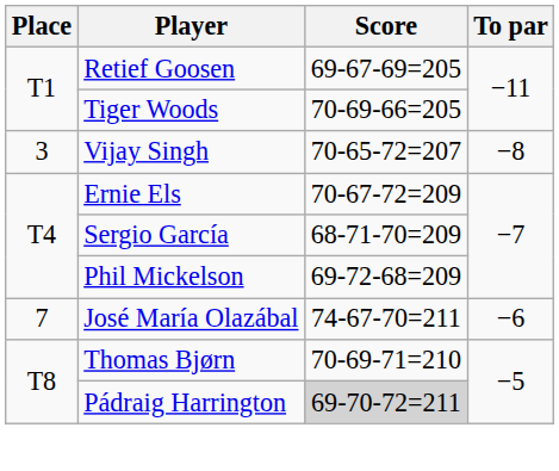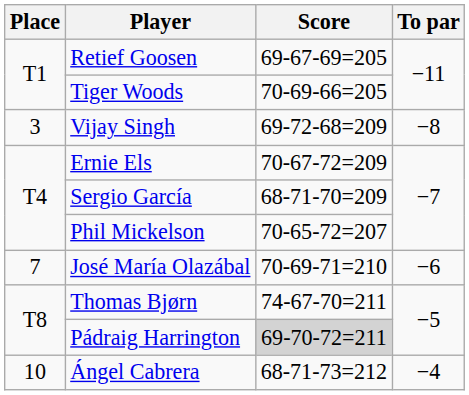Vijay Singh | Score: 70-65-72=207 -> 69-72-68=209
Phil Mickelson | Score: 69-72-68=209 -> 70-65-72=207
José María Olazábal | Score: 74-67-70=211 -> 70-69-71=210
Thomas Bjørn | Score: 70-69-71=210 -> 74-67-70=211
+ row: 10 | Ángel Cabrera | 68-71-73=212 | −4
